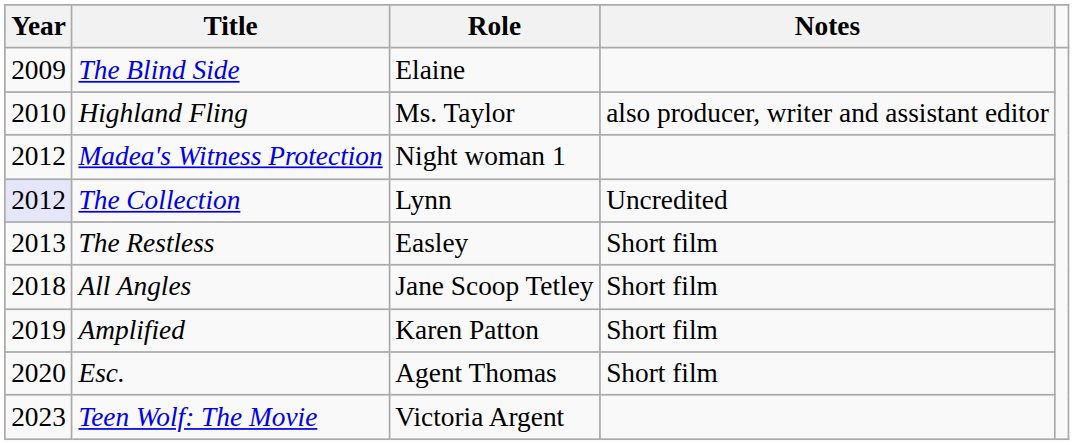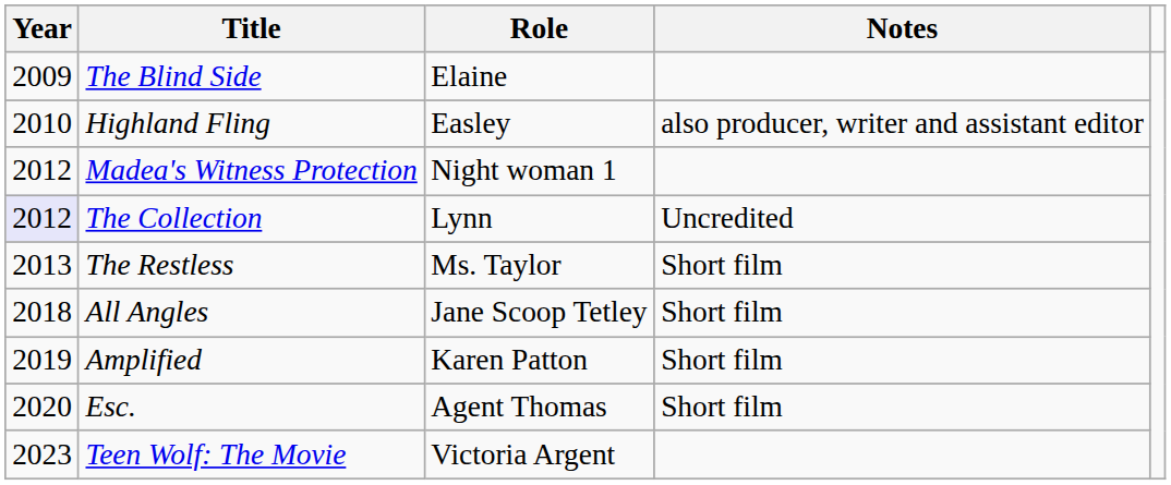Highland Fling | Role: Ms. Taylor -> Easley
The Restless | Role: Easley -> Ms. Taylor
